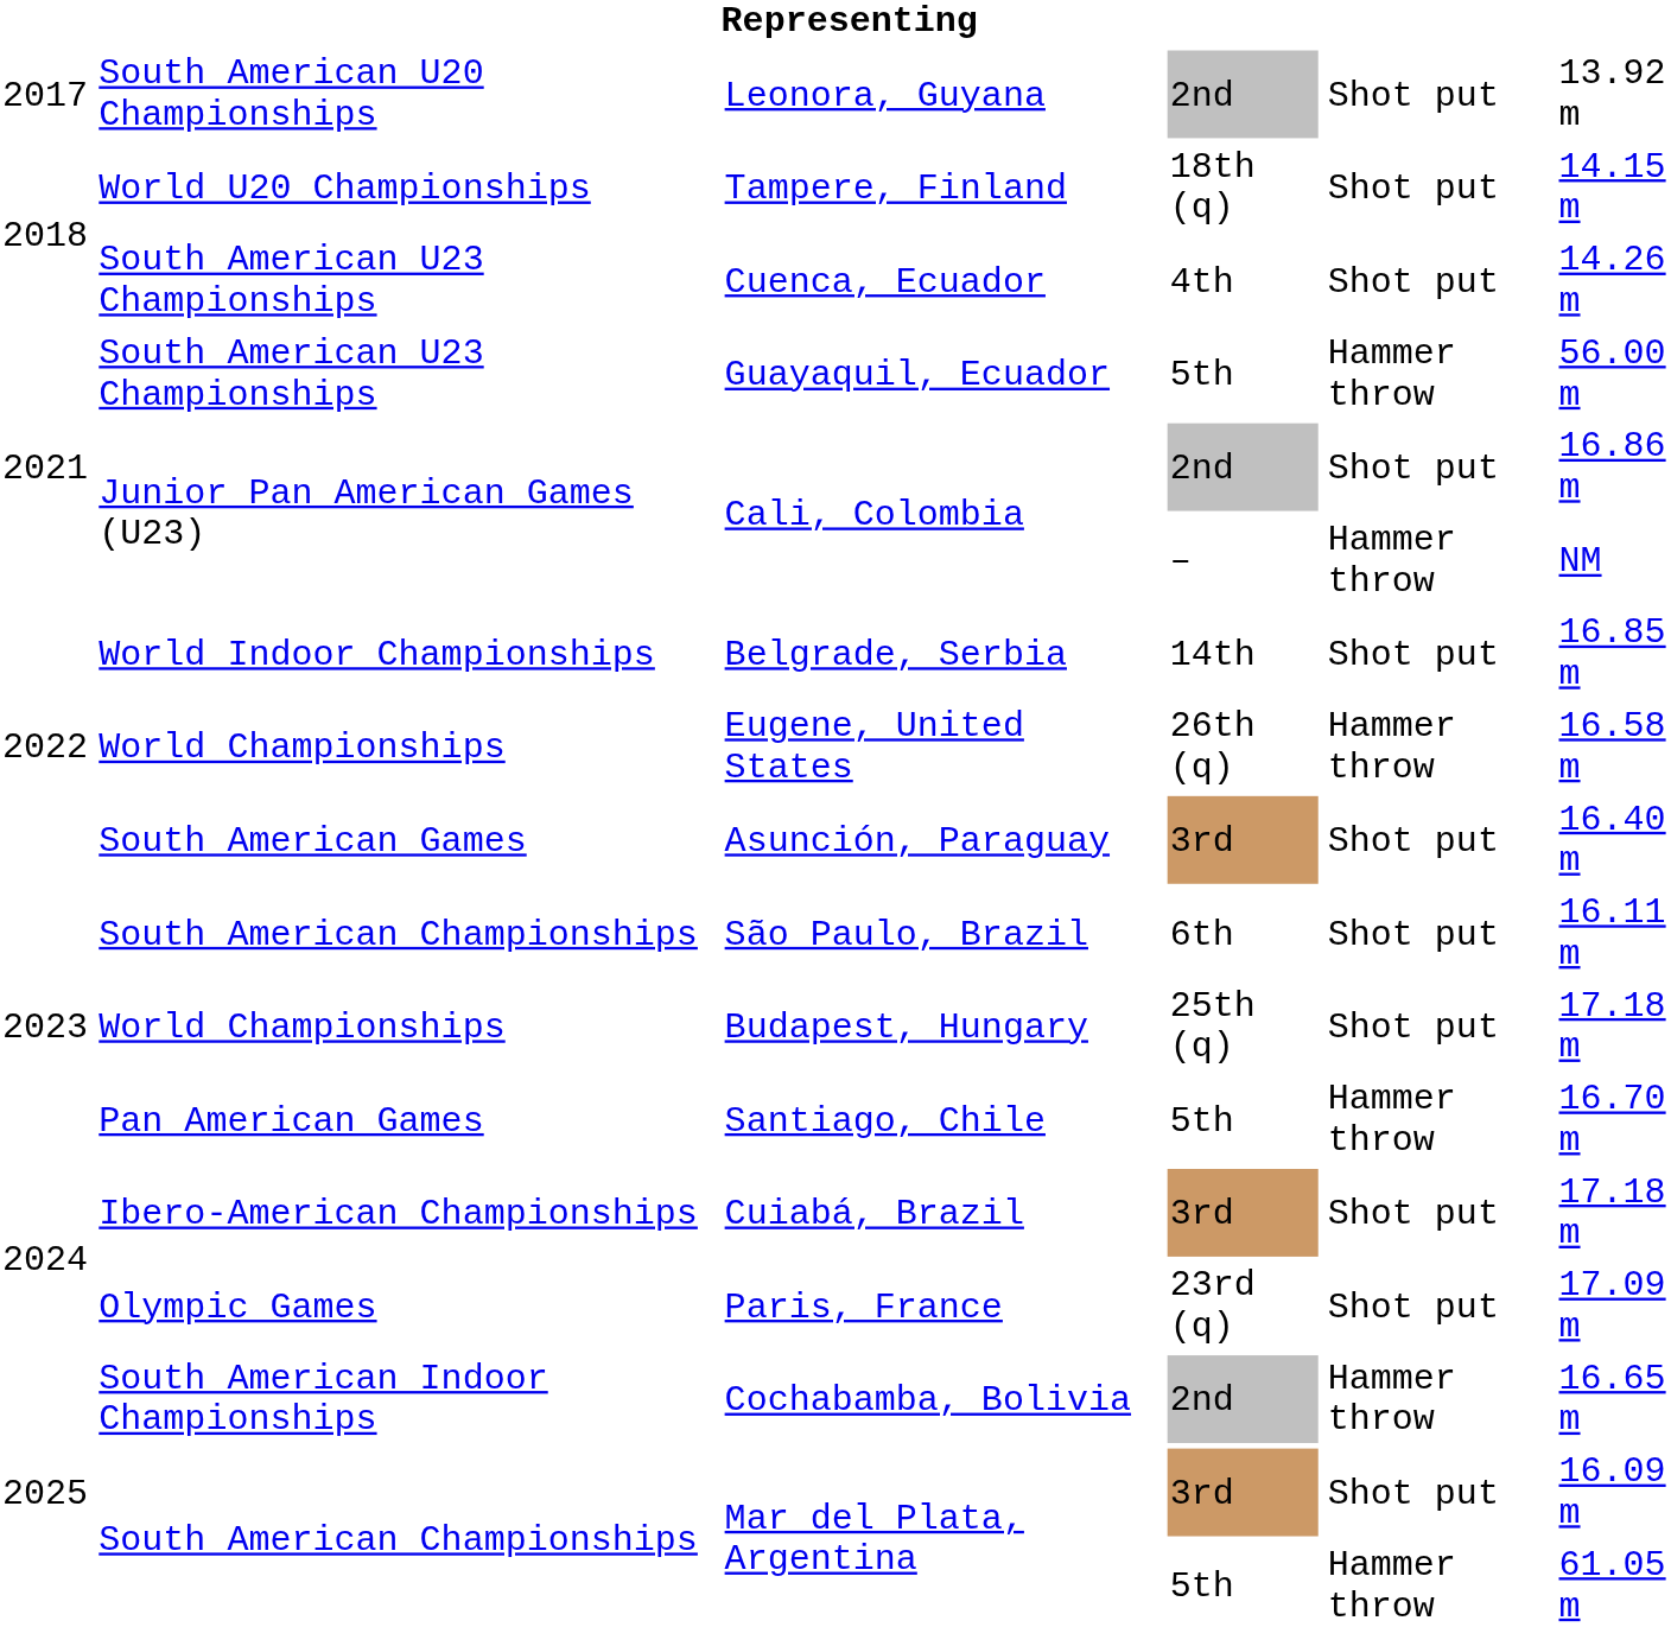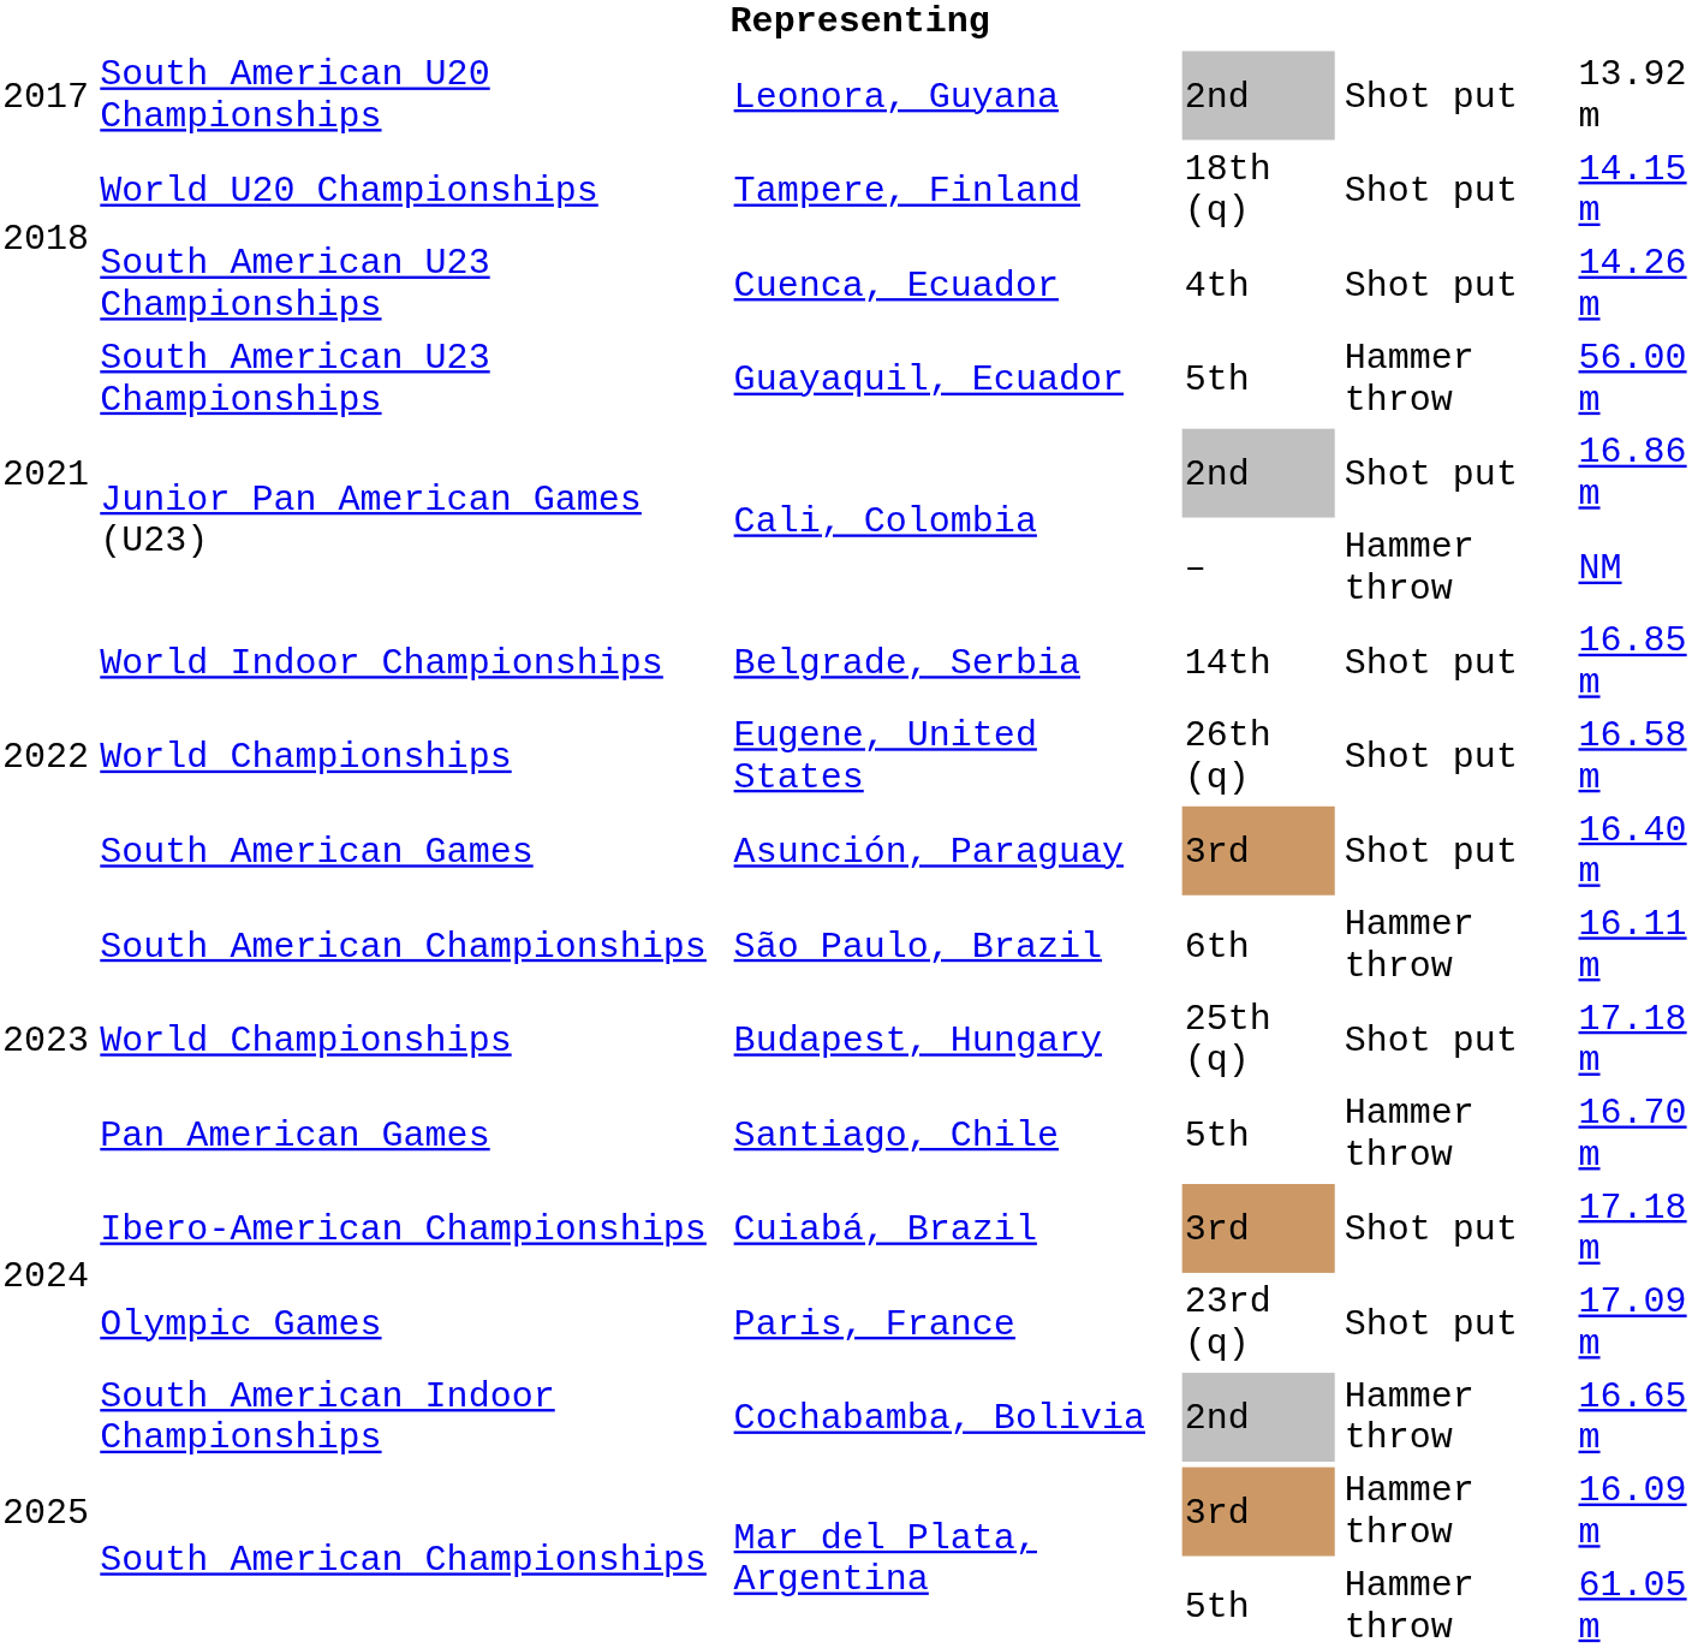Eugene, United States | column 5: Hammer throw -> Shot put
São Paulo, Brazil | column 5: Shot put -> Hammer throw
Mar del Plata, Argentina / 3rd | column 5: Shot put -> Hammer throw
